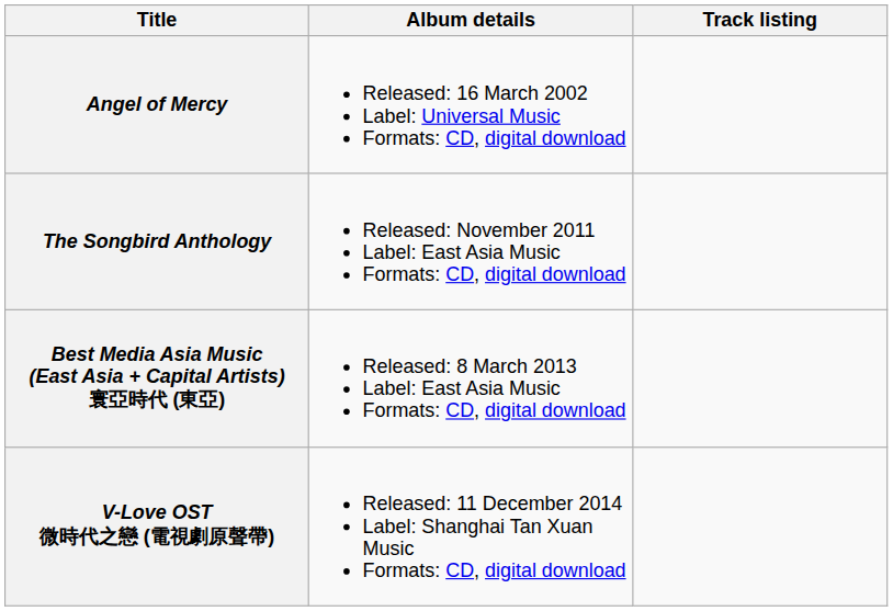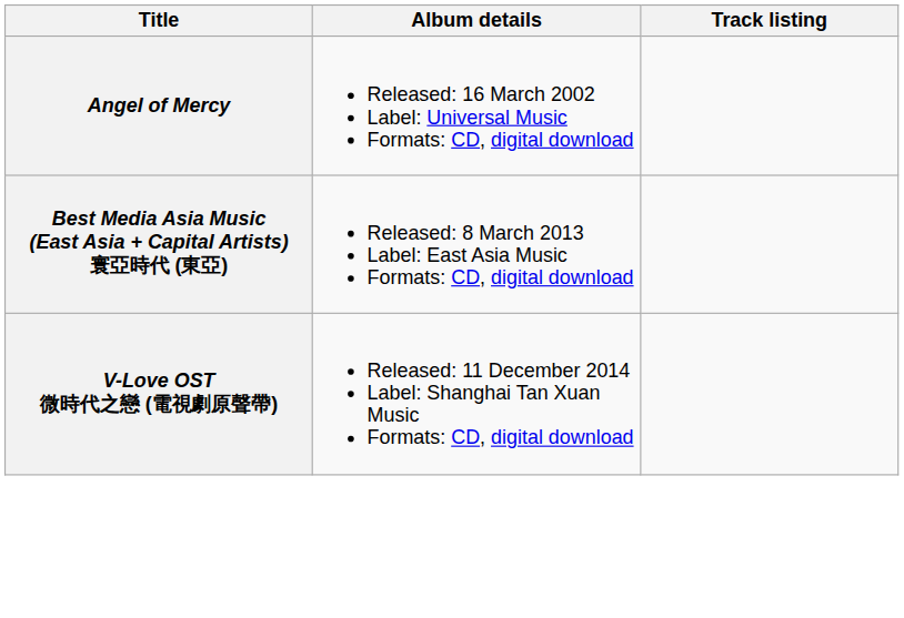- row: The Songbird Anthology | Released: November 2011 Label: East Asia Music Formats: CD, digital download
